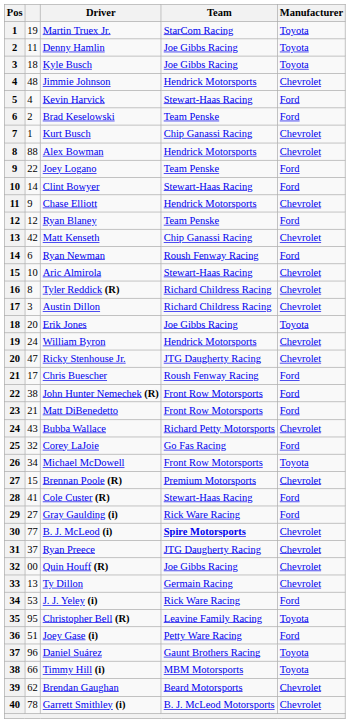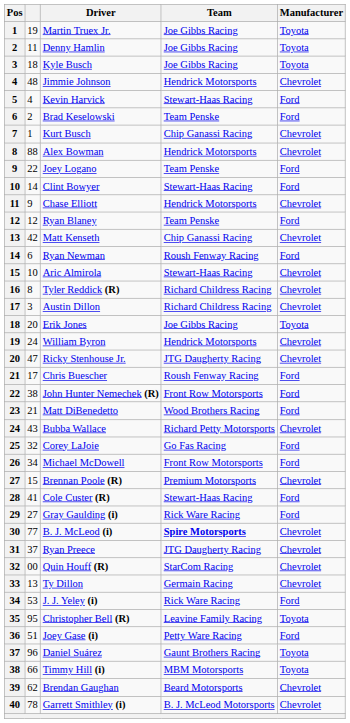Martin Truex Jr. | Team: StarCom Racing -> Joe Gibbs Racing
Matt DiBenedetto | Team: Front Row Motorsports -> Wood Brothers Racing
Michael McDowell | Manufacturer: Toyota -> Ford
Quin Houff (R) | Team: Joe Gibbs Racing -> StarCom Racing
